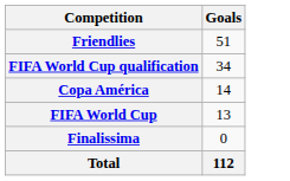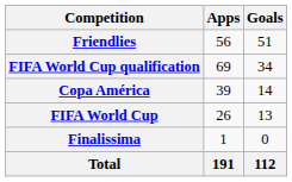+ column: Apps | 56 | 69 | 39 | 26 | 1 | 191
